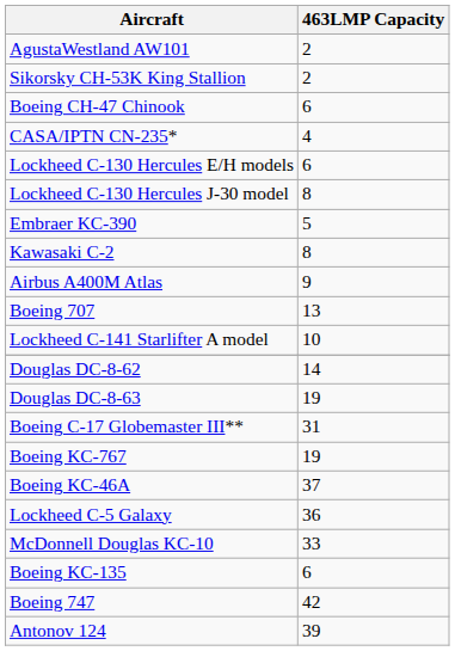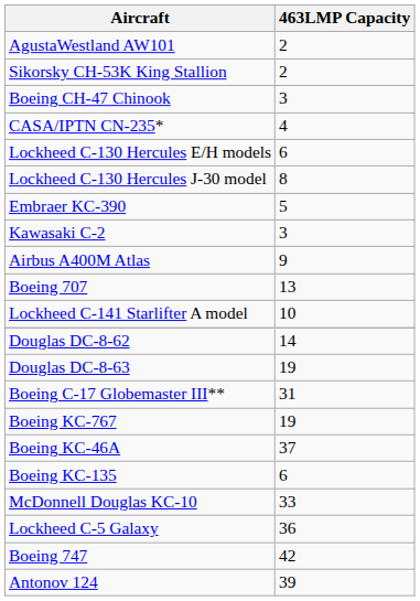Boeing CH-47 Chinook | 463LMP Capacity: 6 -> 3
Kawasaki C-2 | 463LMP Capacity: 8 -> 3
rows swapped: Boeing KC-135 <-> Lockheed C-5 Galaxy
